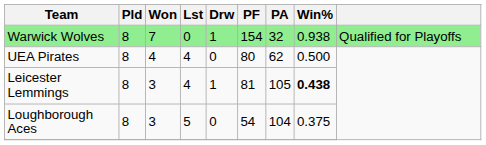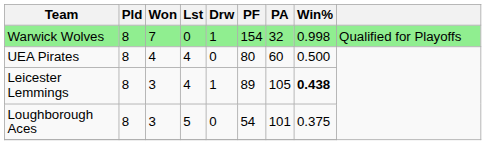Warwick Wolves | Win%: 0.938 -> 0.998
UEA Pirates | PA: 62 -> 60
Leicester Lemmings | PF: 81 -> 89
Loughborough Aces | PA: 104 -> 101
